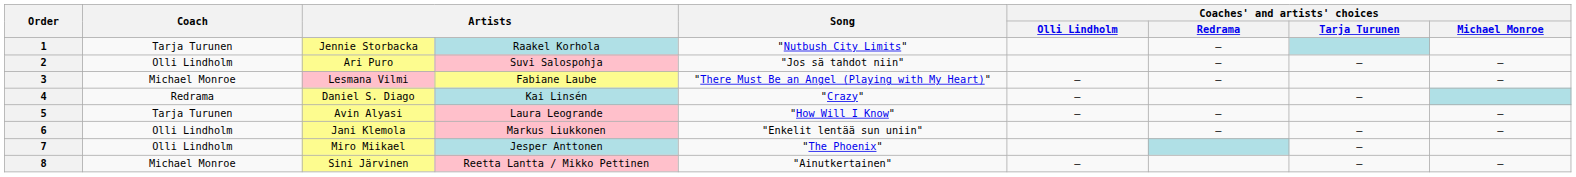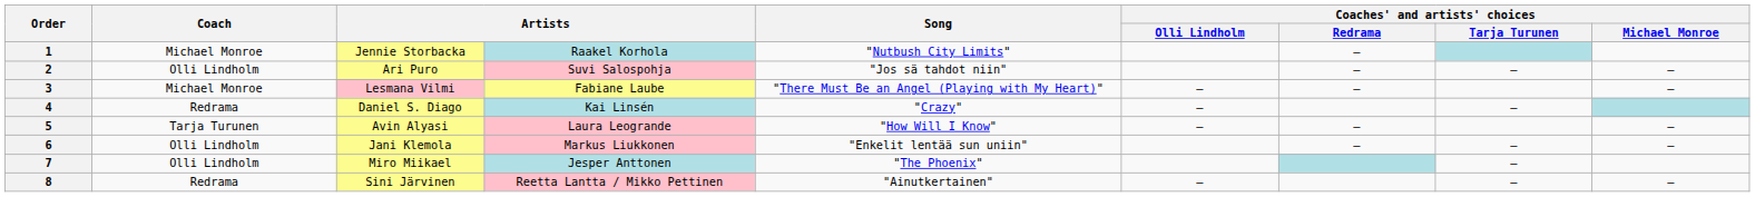1 | Coach: Tarja Turunen -> Michael Monroe
8 | Coach: Michael Monroe -> Redrama
